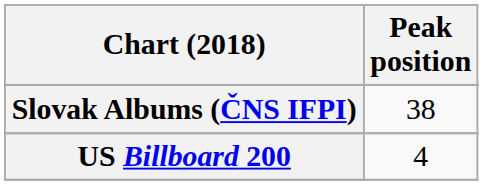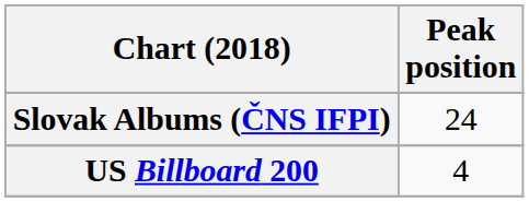Slovak Albums (ČNS IFPI) | Peak position: 38 -> 24
